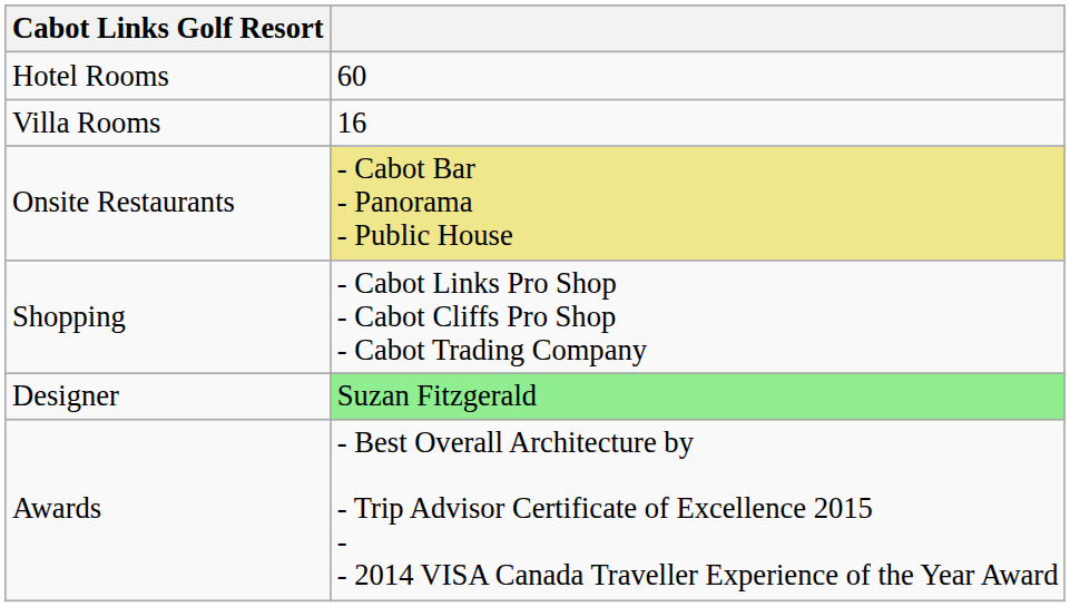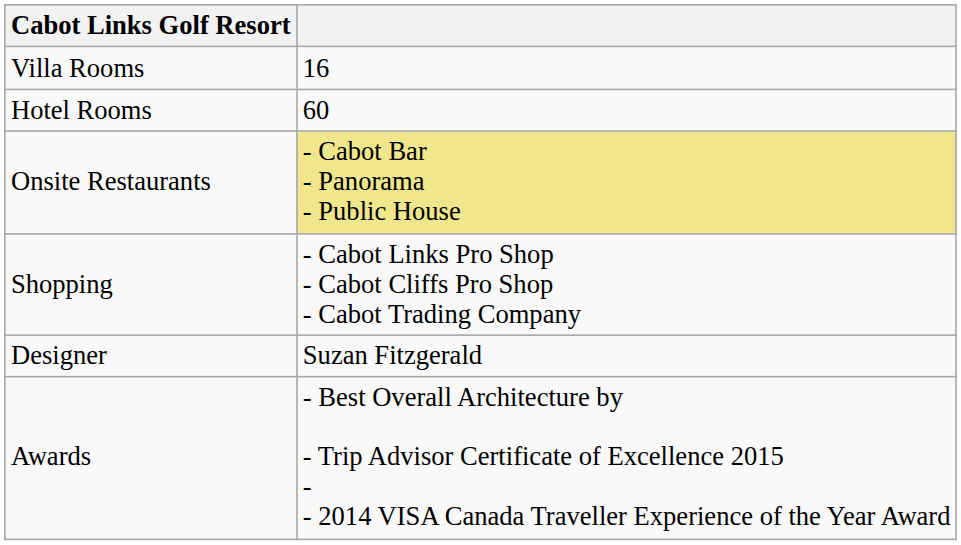rows swapped: Hotel Rooms <-> Villa Rooms
Designer | column 2: lightgreen background -> no background
